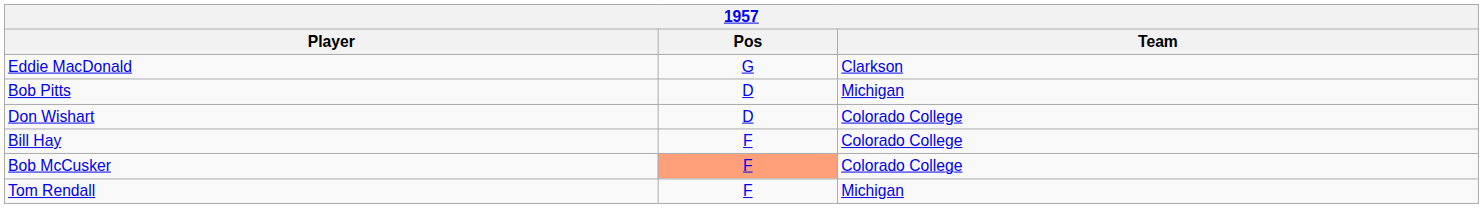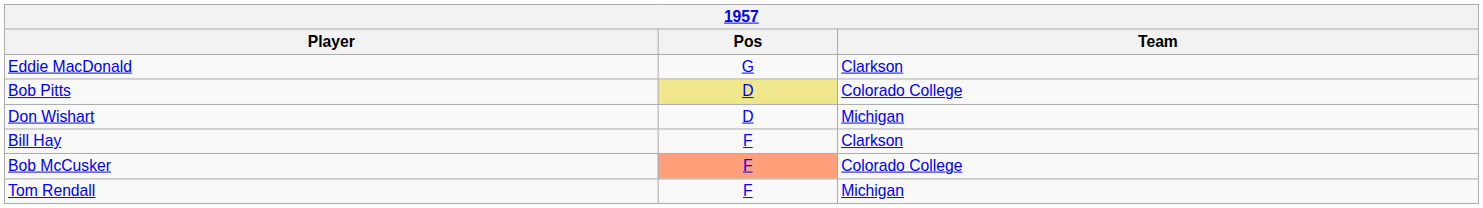Bob Pitts | Pos: no background -> khaki background
Bob Pitts | Team: Michigan -> Colorado College
Don Wishart | Team: Colorado College -> Michigan
Bill Hay | Team: Colorado College -> Clarkson
